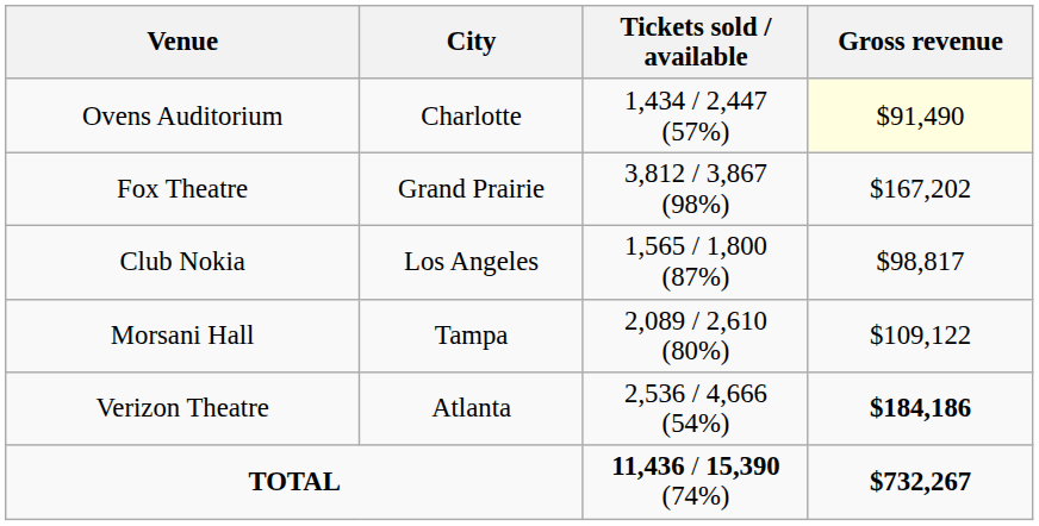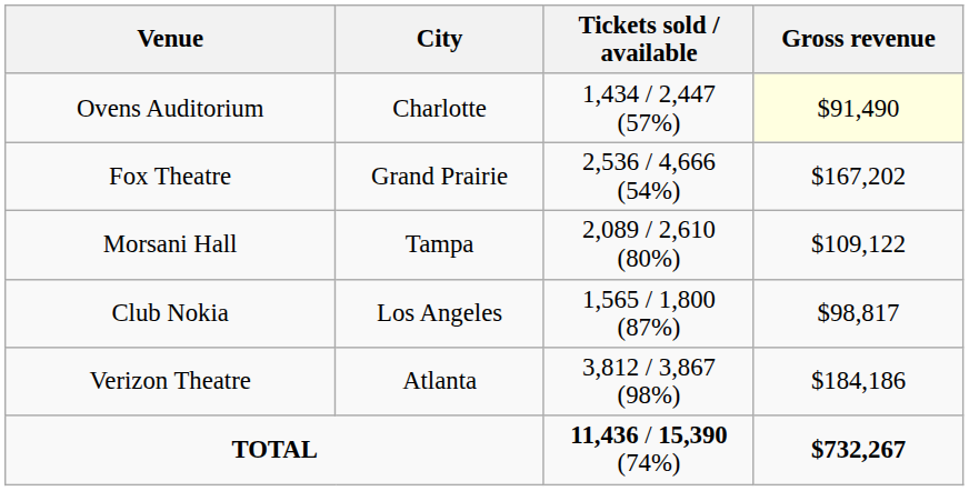Fox Theatre | Tickets sold / available: 3,812 / 3,867 (98%) -> 2,536 / 4,666 (54%)
rows swapped: Morsani Hall <-> Club Nokia
Verizon Theatre | Tickets sold / available: 2,536 / 4,666 (54%) -> 3,812 / 3,867 (98%)
Verizon Theatre | Gross revenue: bold -> normal
